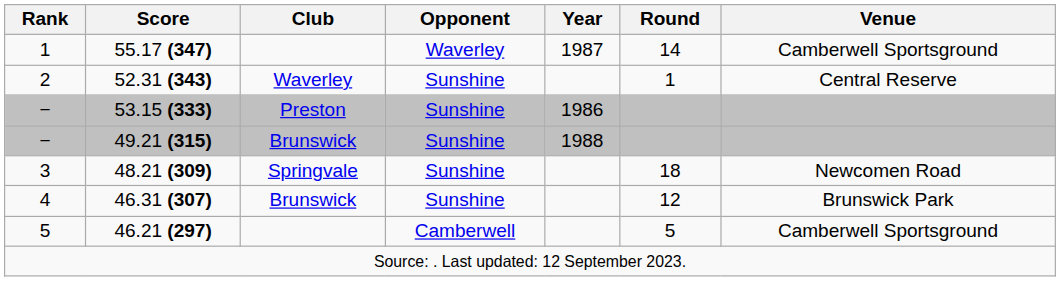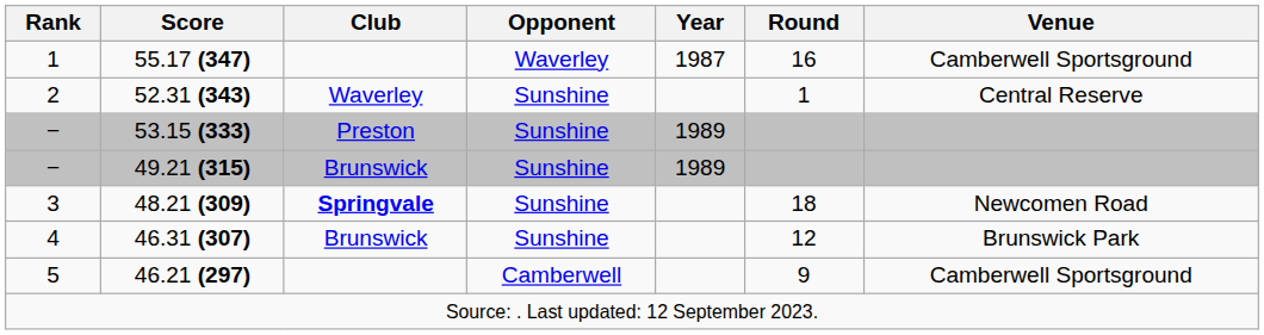55.17 (347) | Round: 14 -> 16
53.15 (333) | Year: 1986 -> 1989
49.21 (315) | Year: 1988 -> 1989
48.21 (309) | Club: normal -> bold
46.21 (297) | Round: 5 -> 9
